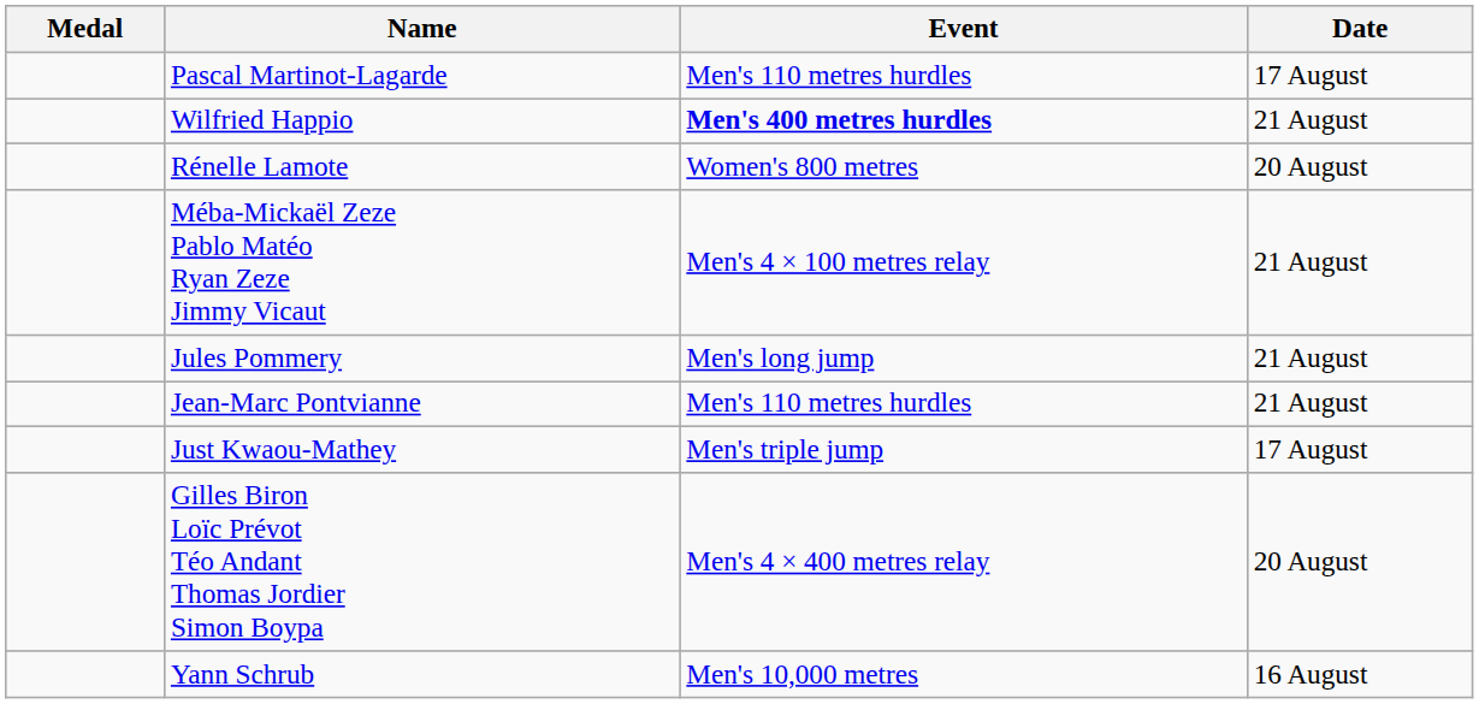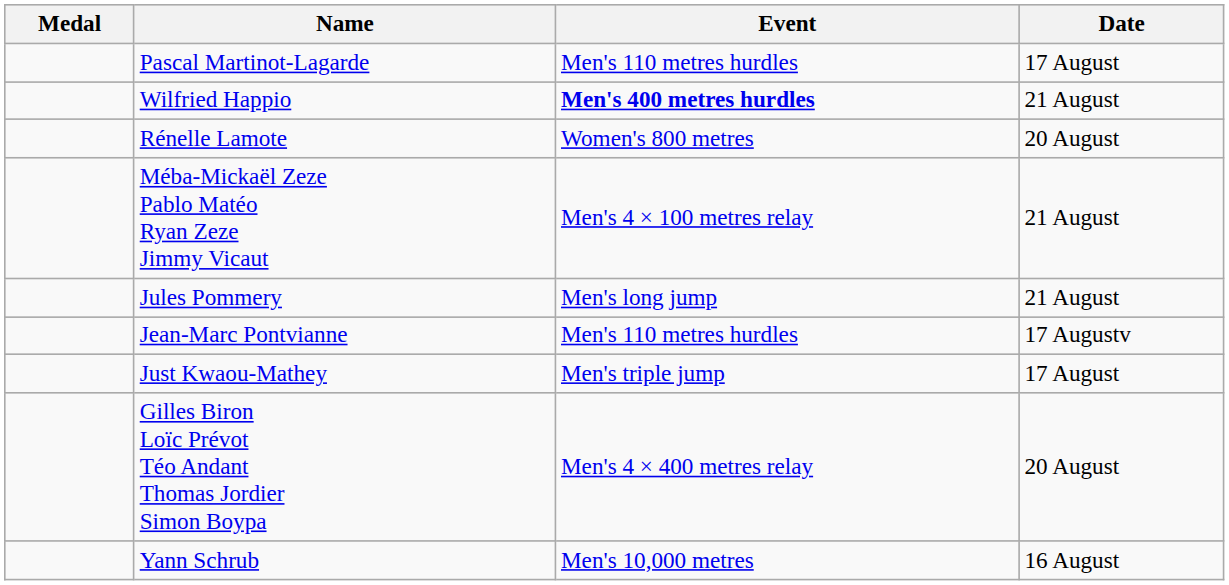Jean-Marc Pontvianne | Date: 21 August -> 17 Augustv
